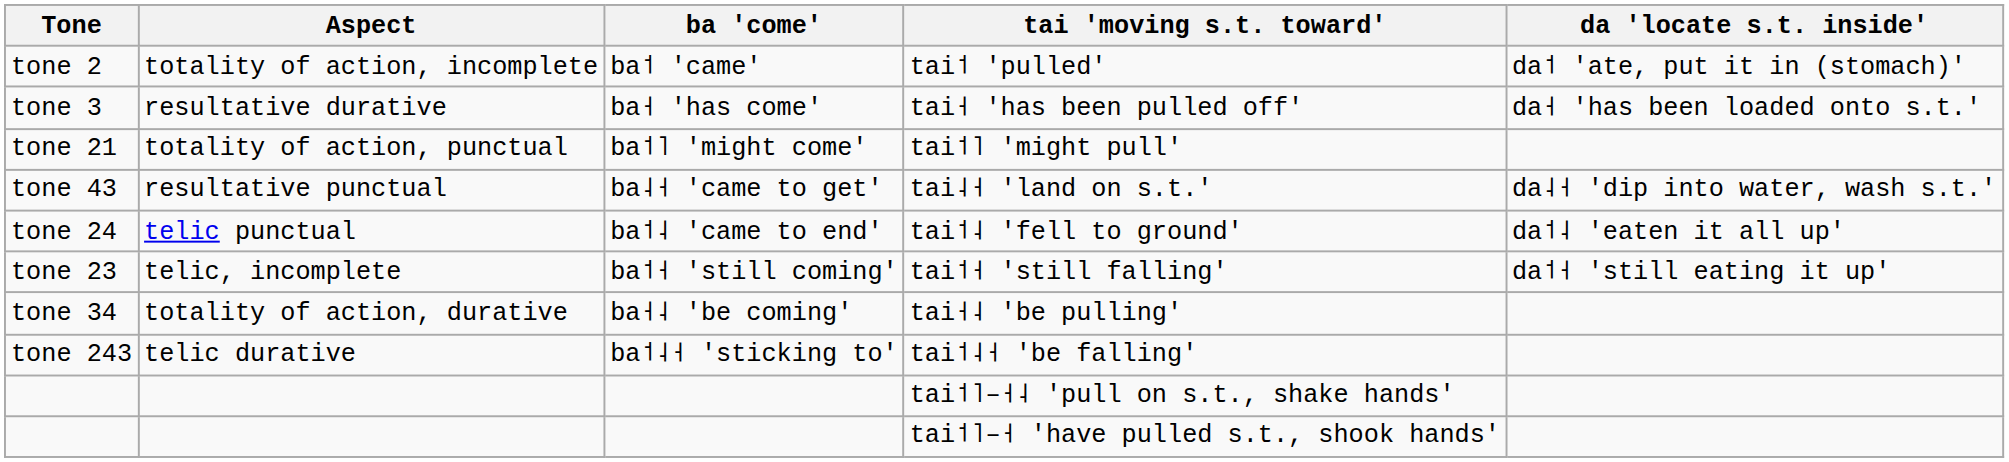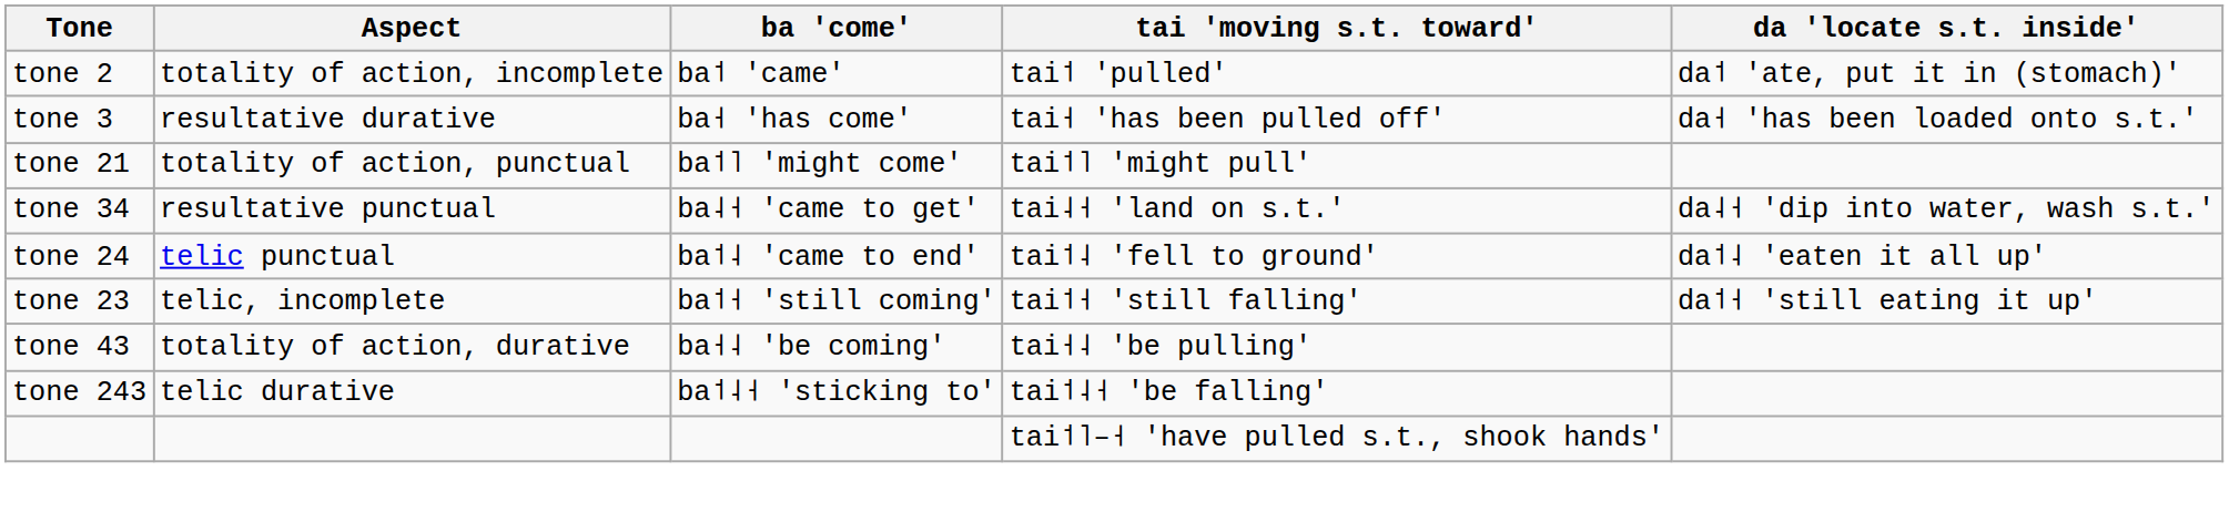tai˨˧ 'land on s.t.' | Tone: tone 43 -> tone 34
tai˧˨ 'be pulling' | Tone: tone 34 -> tone 43
- row: tai˦˥–˧˨ 'pull on s.t., shake hands'
